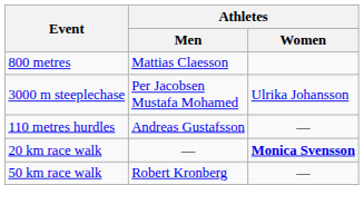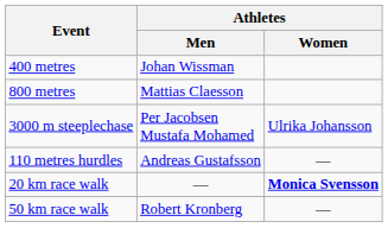+ row: 400 metres | Johan Wissman
